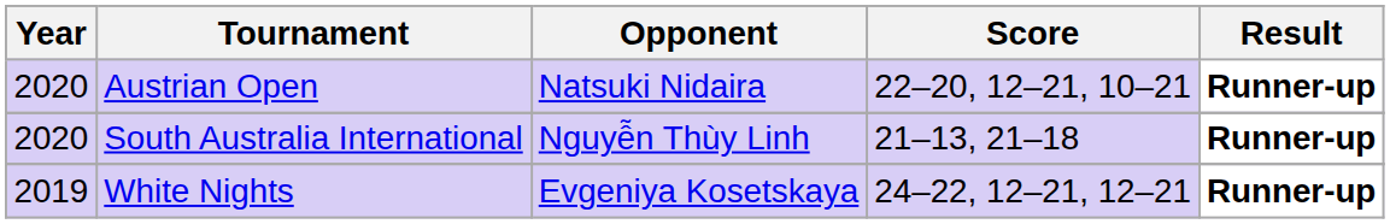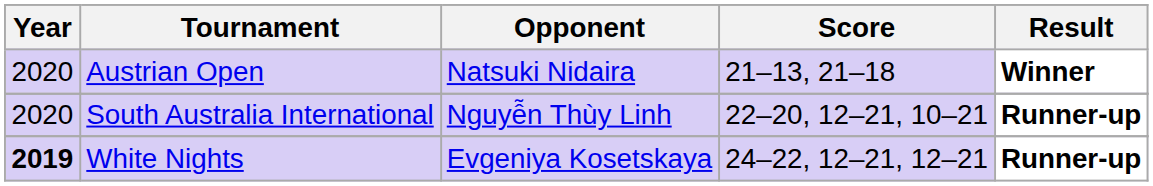Austrian Open | Score: 22–20, 12–21, 10–21 -> 21–13, 21–18
Austrian Open | Result: Runner-up -> Winner
South Australia International | Score: 21–13, 21–18 -> 22–20, 12–21, 10–21
White Nights | Year: normal -> bold
